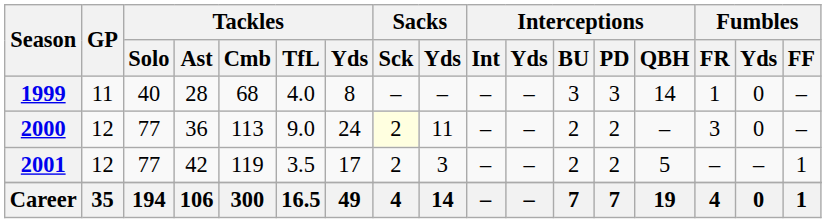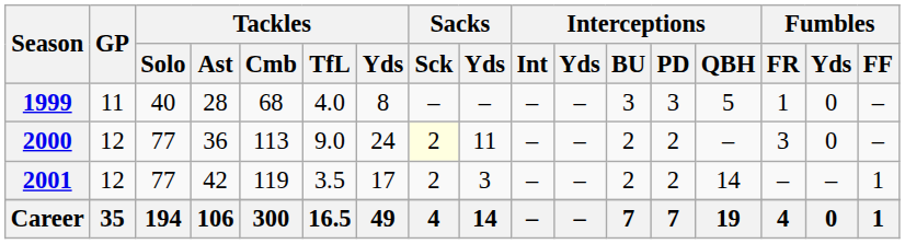1999 | Interceptions / QBH: 14 -> 5
2001 | Interceptions / QBH: 5 -> 14
